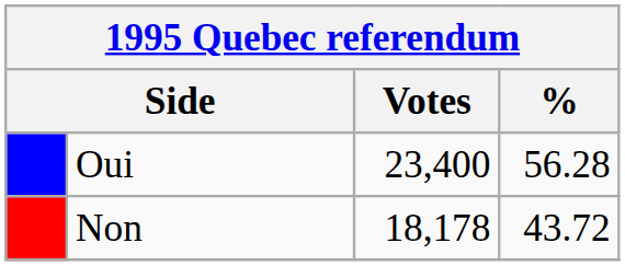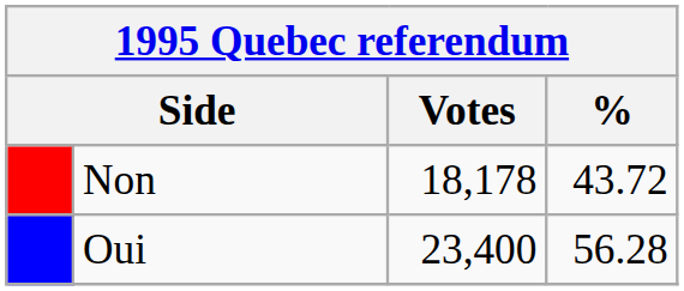rows swapped: Oui <-> Non
